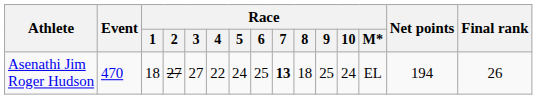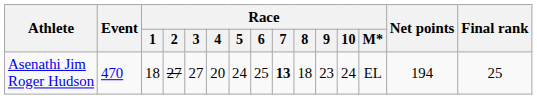Asenathi Jim Roger Hudson | Race / 4: 22 -> 20
Asenathi Jim Roger Hudson | Race / 9: 25 -> 23
Asenathi Jim Roger Hudson | Final rank: 26 -> 25
